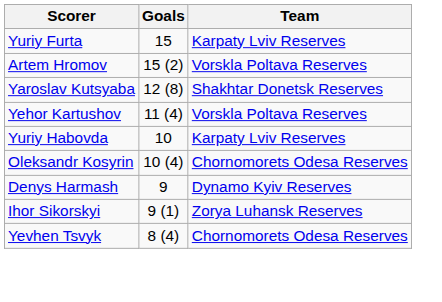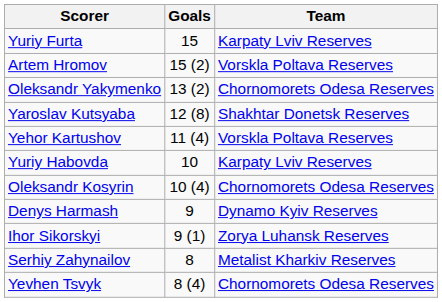+ row: Oleksandr Yakymenko | 13 (2) | Chornomorets Odesa Reserves
+ row: Serhiy Zahynailov | 8 | Metalist Kharkiv Reserves
